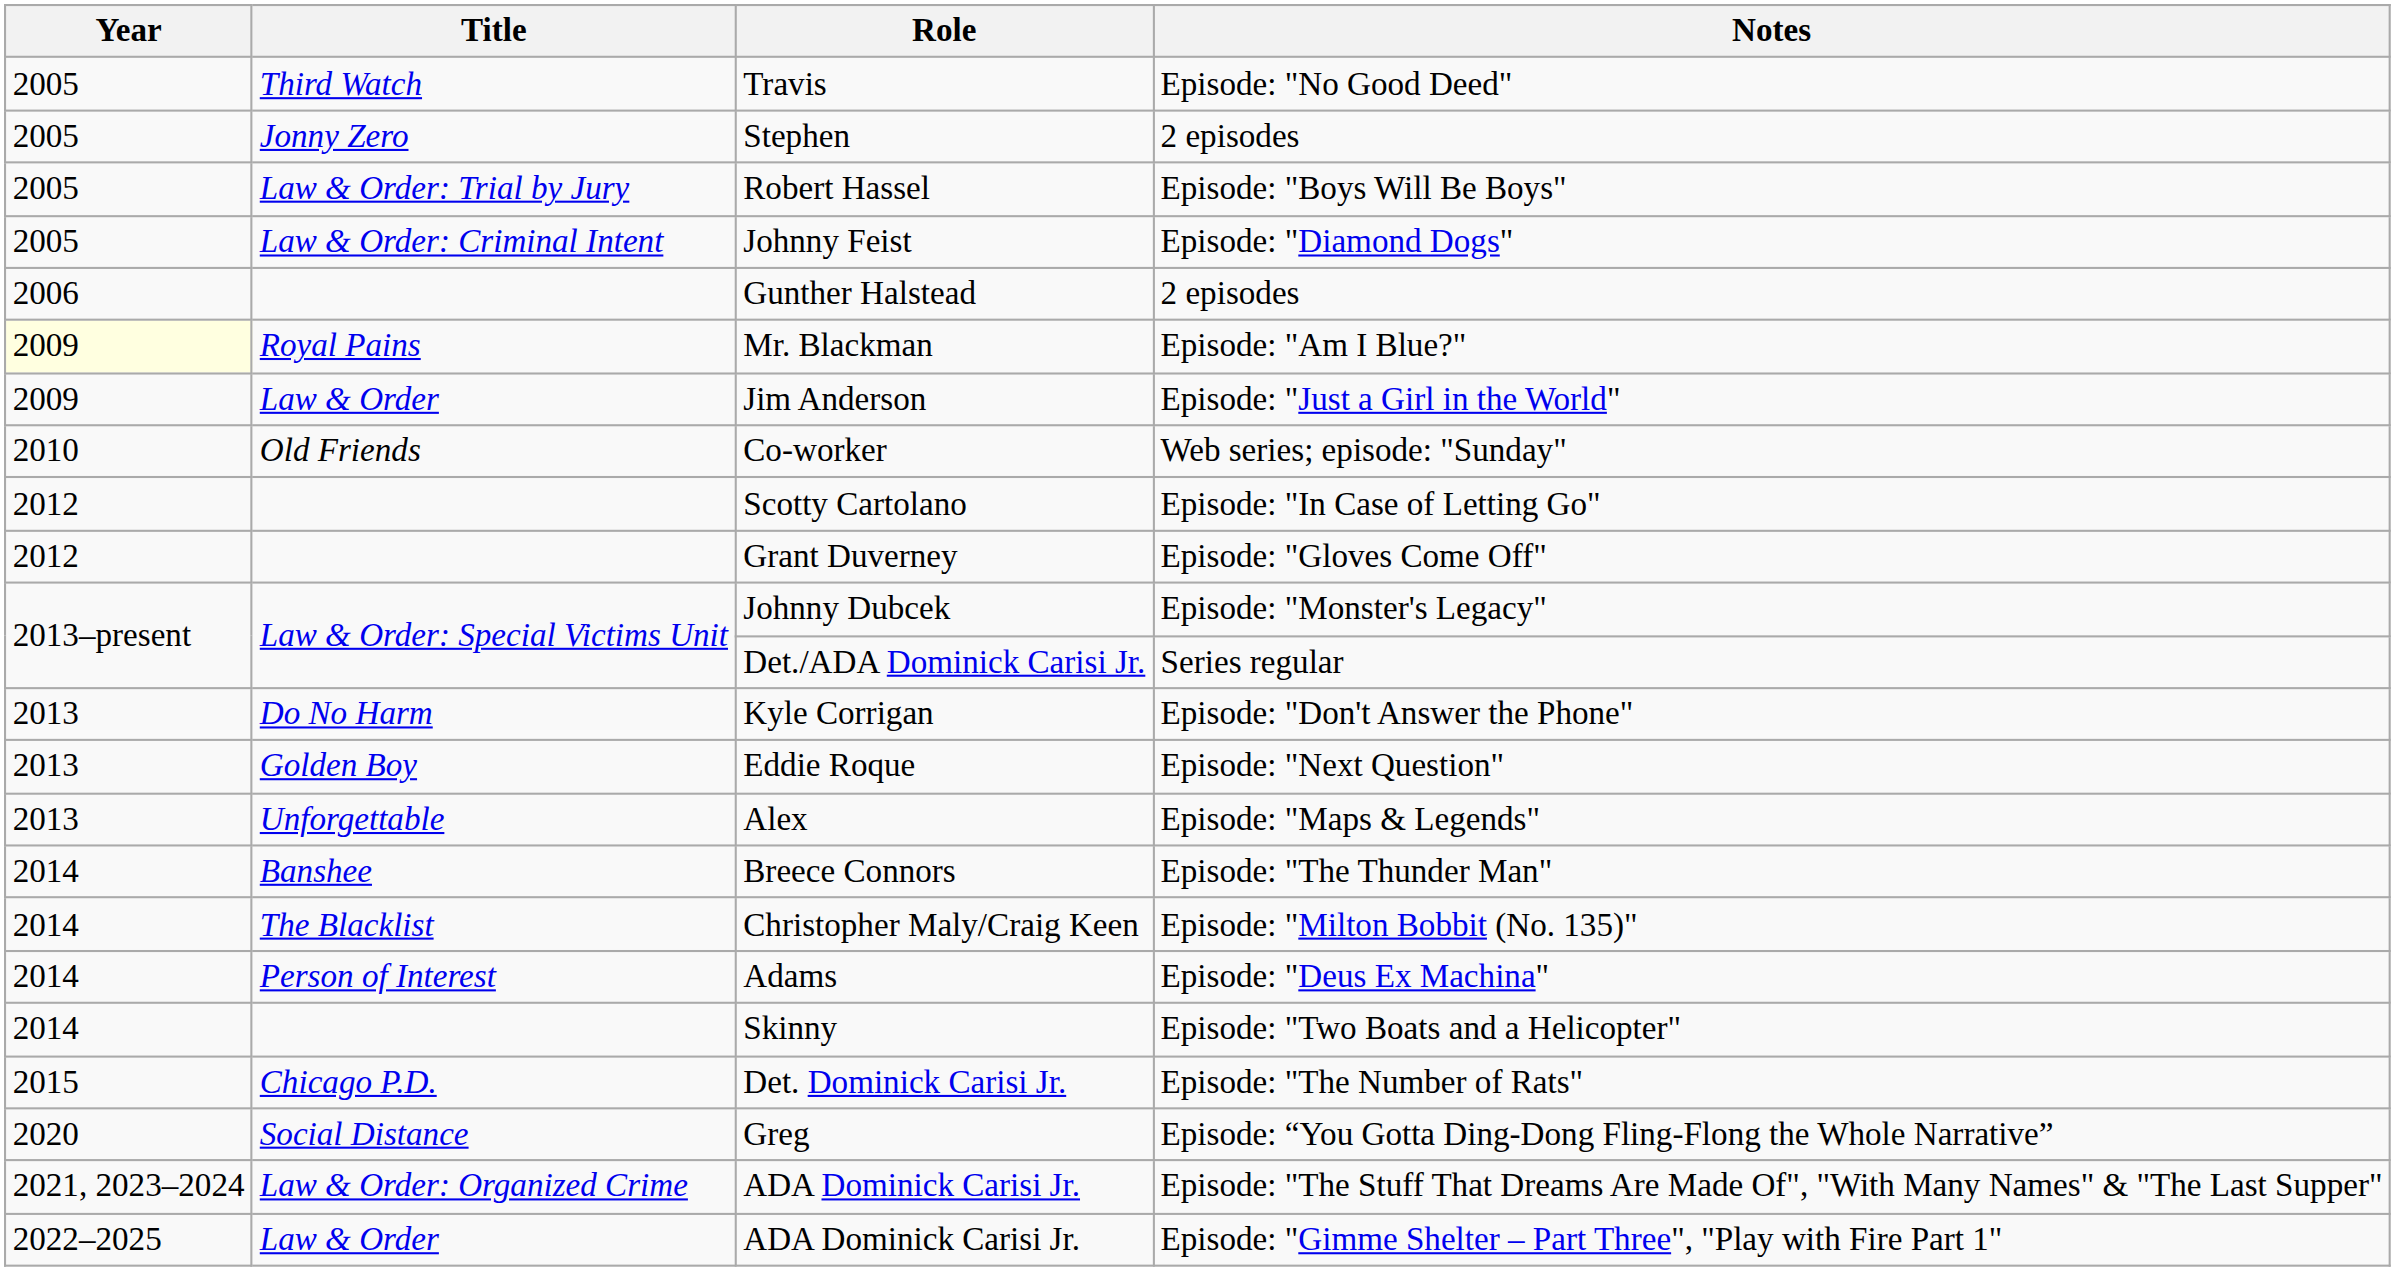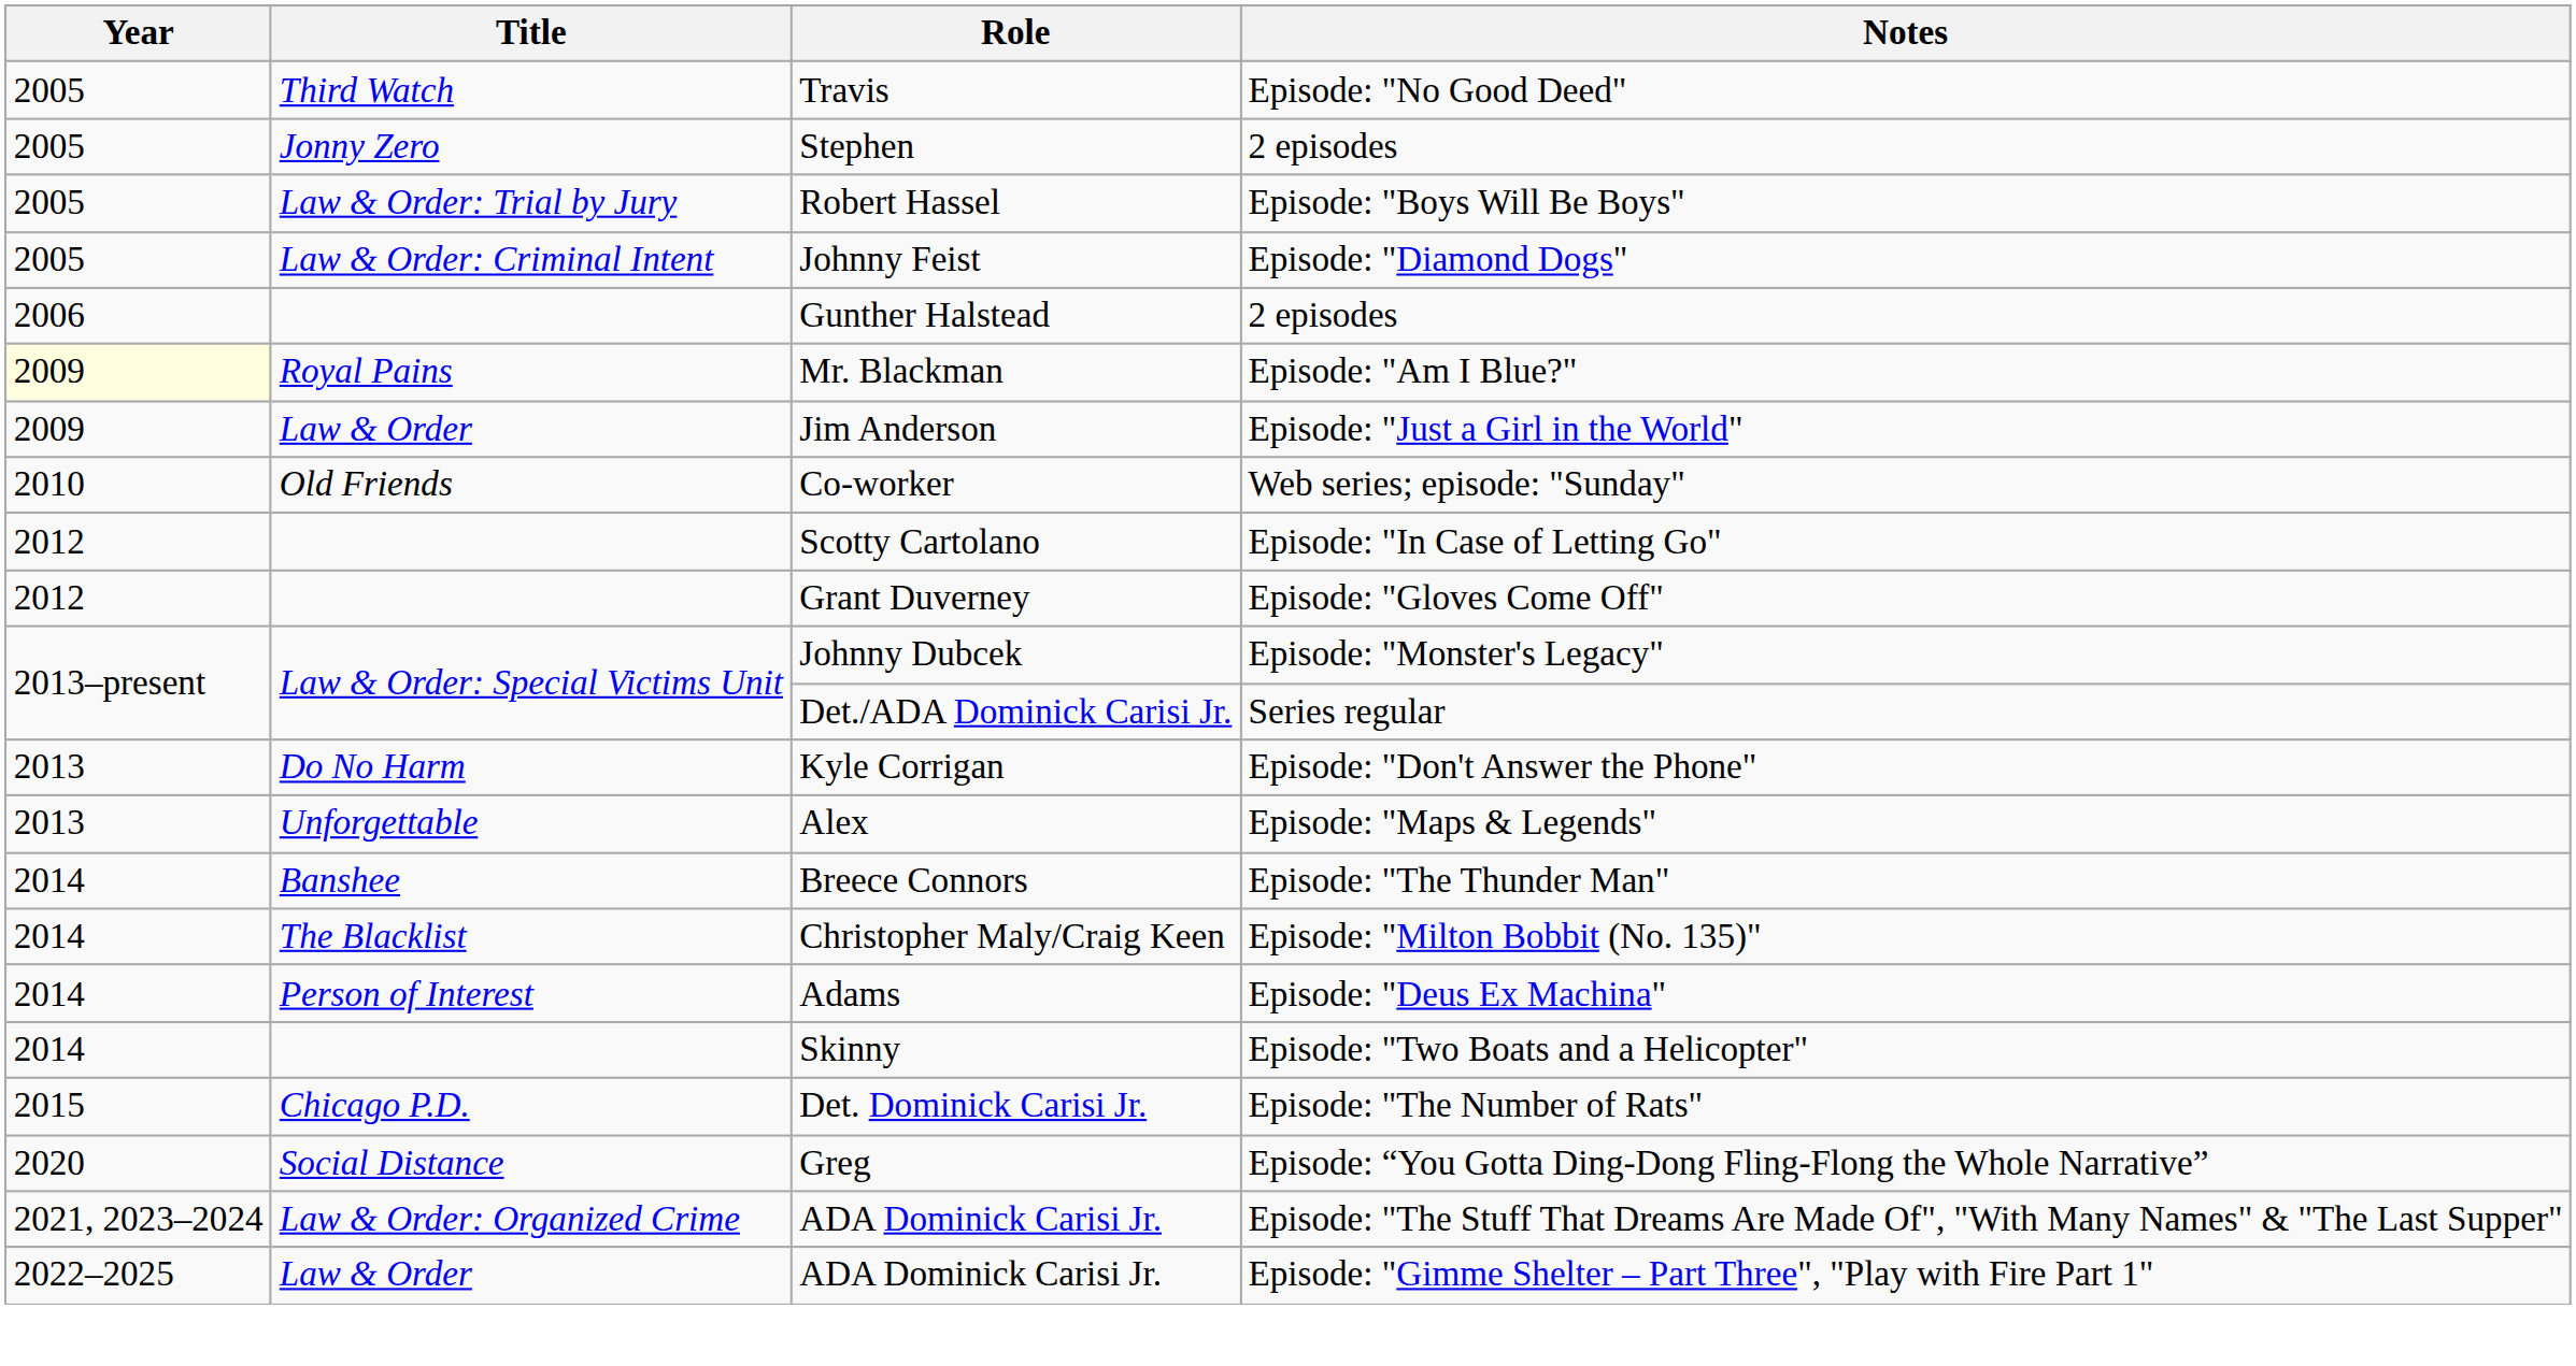- row: 2013 | Golden Boy | Eddie Roque | Episode: "Next Question"
